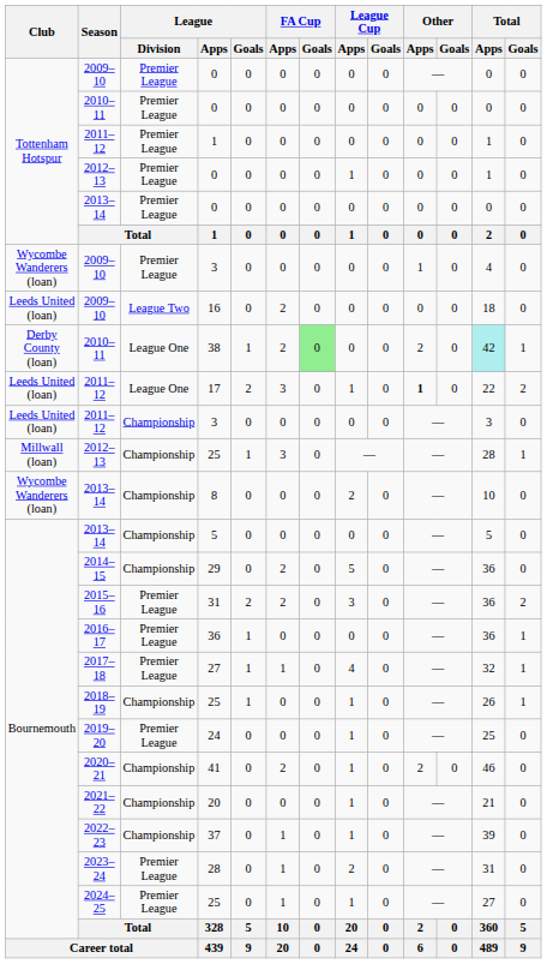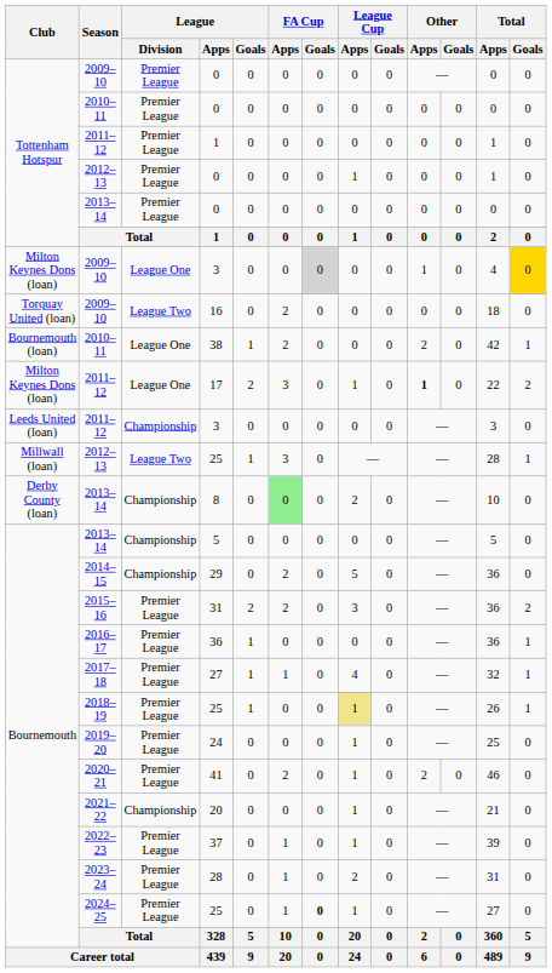2009–10 / 3 | Club: Wycombe Wanderers (loan) -> Milton Keynes Dons (loan)
2009–10 / 3 | League / Division: Premier League -> League One
2009–10 / 3 | FA Cup / Goals: no background -> lightgrey background
2009–10 / 3 | Total / Goals: no background -> gold background
16 | Club: Leeds United (loan) -> Torquay United (loan)
38 | Club: Derby County (loan) -> Bournemouth (loan)
38 | FA Cup / Goals: lightgreen background -> no background
38 | Total / Apps: paleturquoise background -> no background
17 | Club: Leeds United (loan) -> Milton Keynes Dons (loan)
2012–13 / 25 | League / Division: Championship -> League Two
8 | Club: Wycombe Wanderers (loan) -> Derby County (loan)
8 | FA Cup / Apps: no background -> lightgreen background
2018–19 / 25 | League / Division: Championship -> Premier League
2018–19 / 25 | League Cup / Apps: no background -> khaki background
41 | League / Division: Championship -> Premier League
37 | League / Division: Championship -> Premier League
2024–25 / 25 | FA Cup / Goals: normal -> bold
